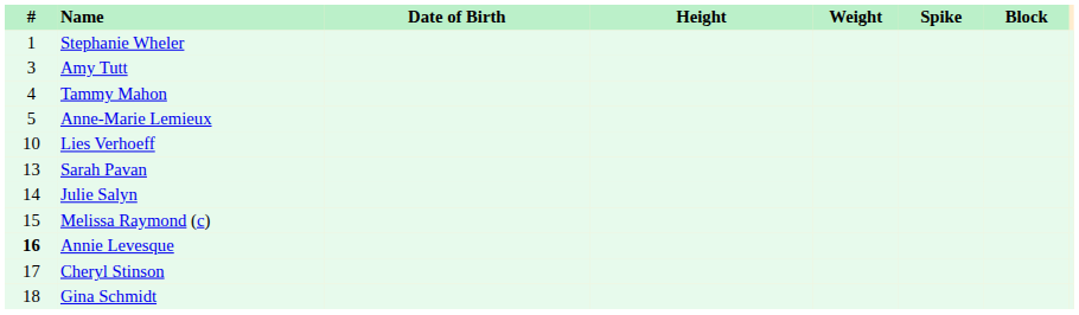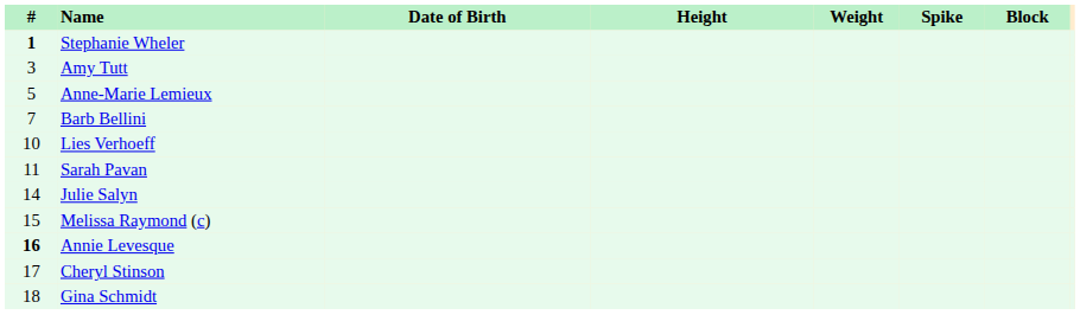Stephanie Wheler | #: normal -> bold
- row: 4 | Tammy Mahon
+ row: 7 | Barb Bellini
Sarah Pavan | #: 13 -> 11
